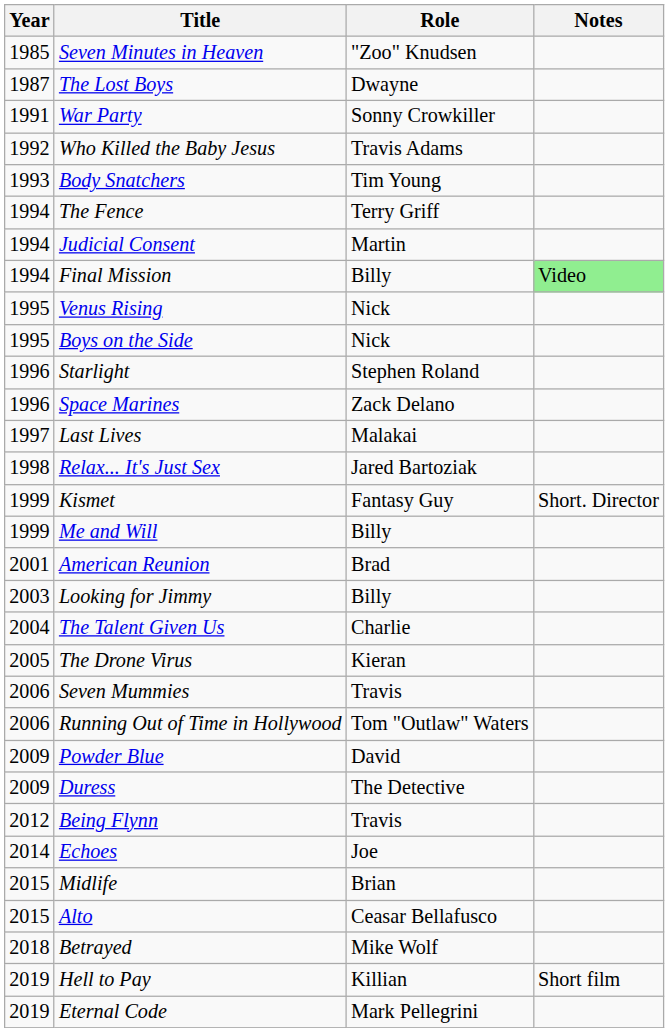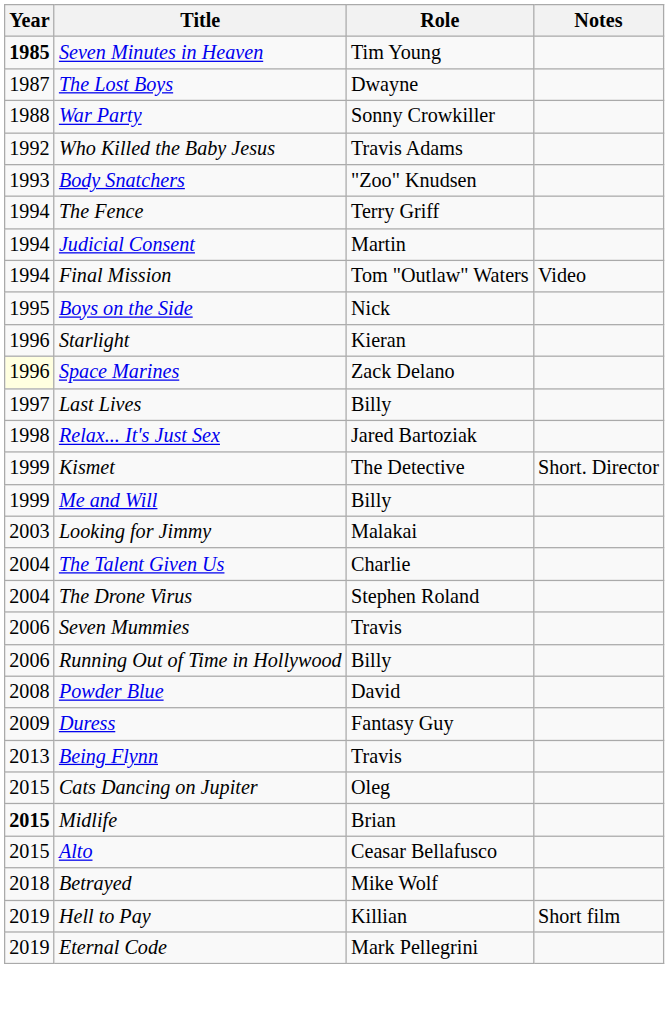Seven Minutes in Heaven | Year: normal -> bold
Seven Minutes in Heaven | Role: "Zoo" Knudsen -> Tim Young
War Party | Year: 1991 -> 1988
Body Snatchers | Role: Tim Young -> "Zoo" Knudsen
Final Mission | Role: Billy -> Tom "Outlaw" Waters
Final Mission | Notes: lightgreen background -> no background
- row: 1995 | Venus Rising | Nick
Starlight | Role: Stephen Roland -> Kieran
Space Marines | Year: no background -> lightyellow background
Last Lives | Role: Malakai -> Billy
Kismet | Role: Fantasy Guy -> The Detective
- row: 2001 | American Reunion | Brad
Looking for Jimmy | Role: Billy -> Malakai
The Drone Virus | Year: 2005 -> 2004
The Drone Virus | Role: Kieran -> Stephen Roland
Running Out of Time in Hollywood | Role: Tom "Outlaw" Waters -> Billy
Powder Blue | Year: 2009 -> 2008
Duress | Role: The Detective -> Fantasy Guy
Being Flynn | Year: 2012 -> 2013
- row: 2014 | Echoes | Joe
+ row: 2015 | Cats Dancing on Jupiter | Oleg
Midlife | Year: normal -> bold
